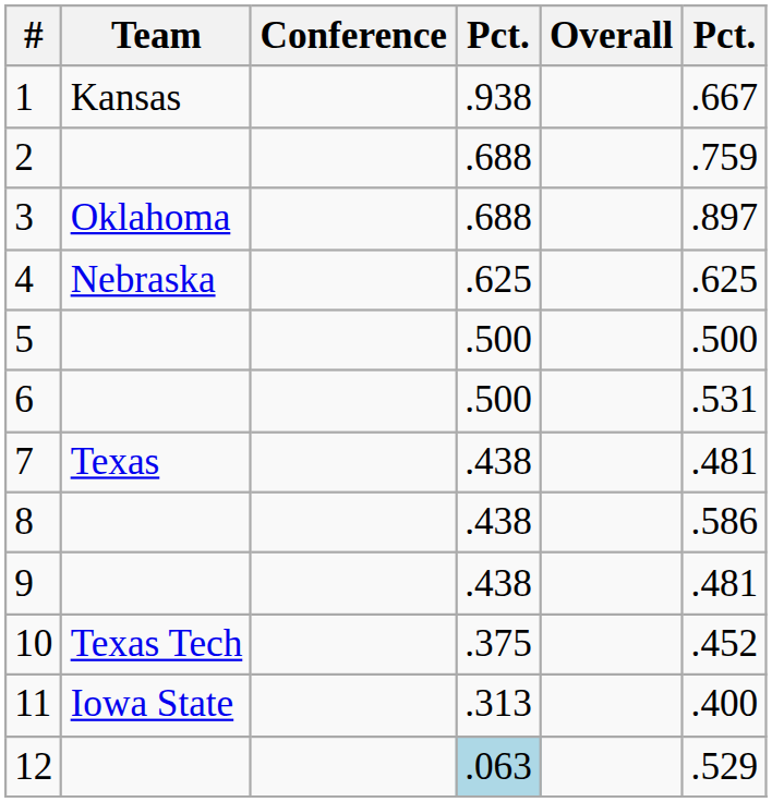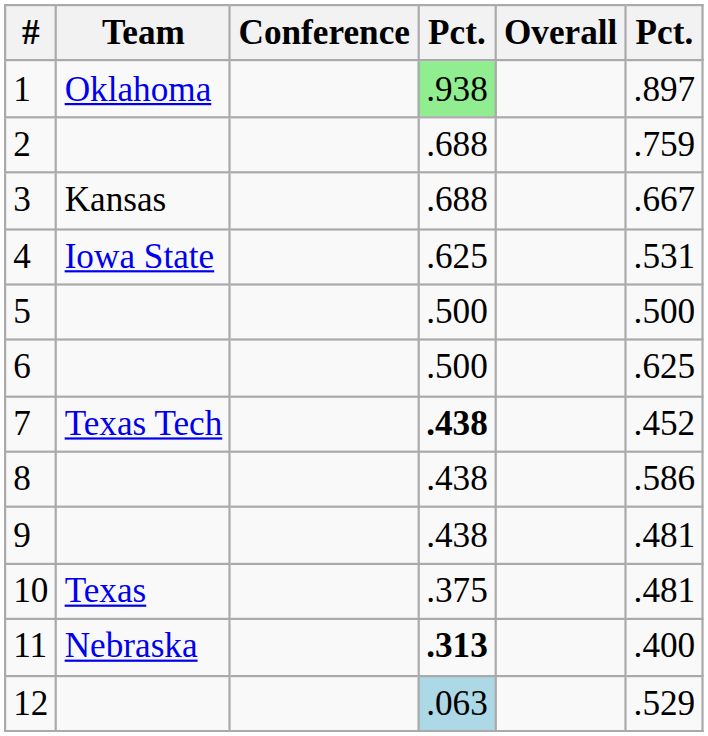1 | Team: Kansas -> Oklahoma
1 | column 4: no background -> lightgreen background
1 | column 6: .667 -> .897
3 | Team: Oklahoma -> Kansas
3 | column 6: .897 -> .667
4 | Team: Nebraska -> Iowa State
4 | column 6: .625 -> .531
6 | column 6: .531 -> .625
7 | Team: Texas -> Texas Tech
7 | column 4: normal -> bold
7 | column 6: .481 -> .452
10 | Team: Texas Tech -> Texas
10 | column 6: .452 -> .481
11 | Team: Iowa State -> Nebraska
11 | column 4: normal -> bold
